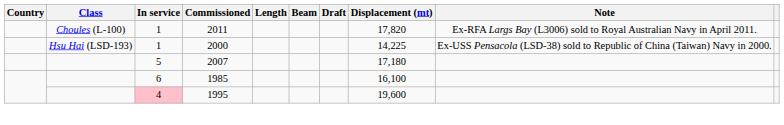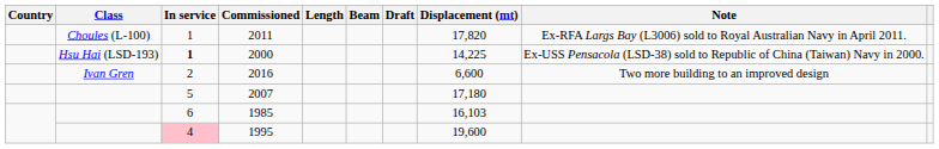2000 | In service: normal -> bold
+ row: Ivan Gren | 2 | 2016 | 6,600 | Two more building to an improved design
1985 | Displacement (mt): 16,100 -> 16,103
